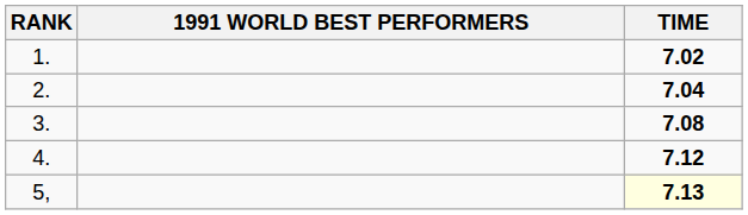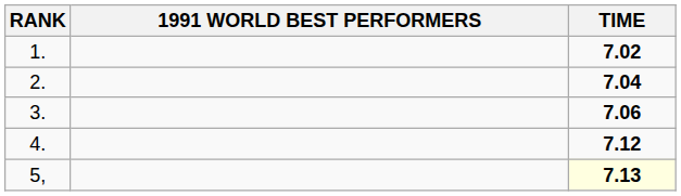3. | TIME: 7.08 -> 7.06
